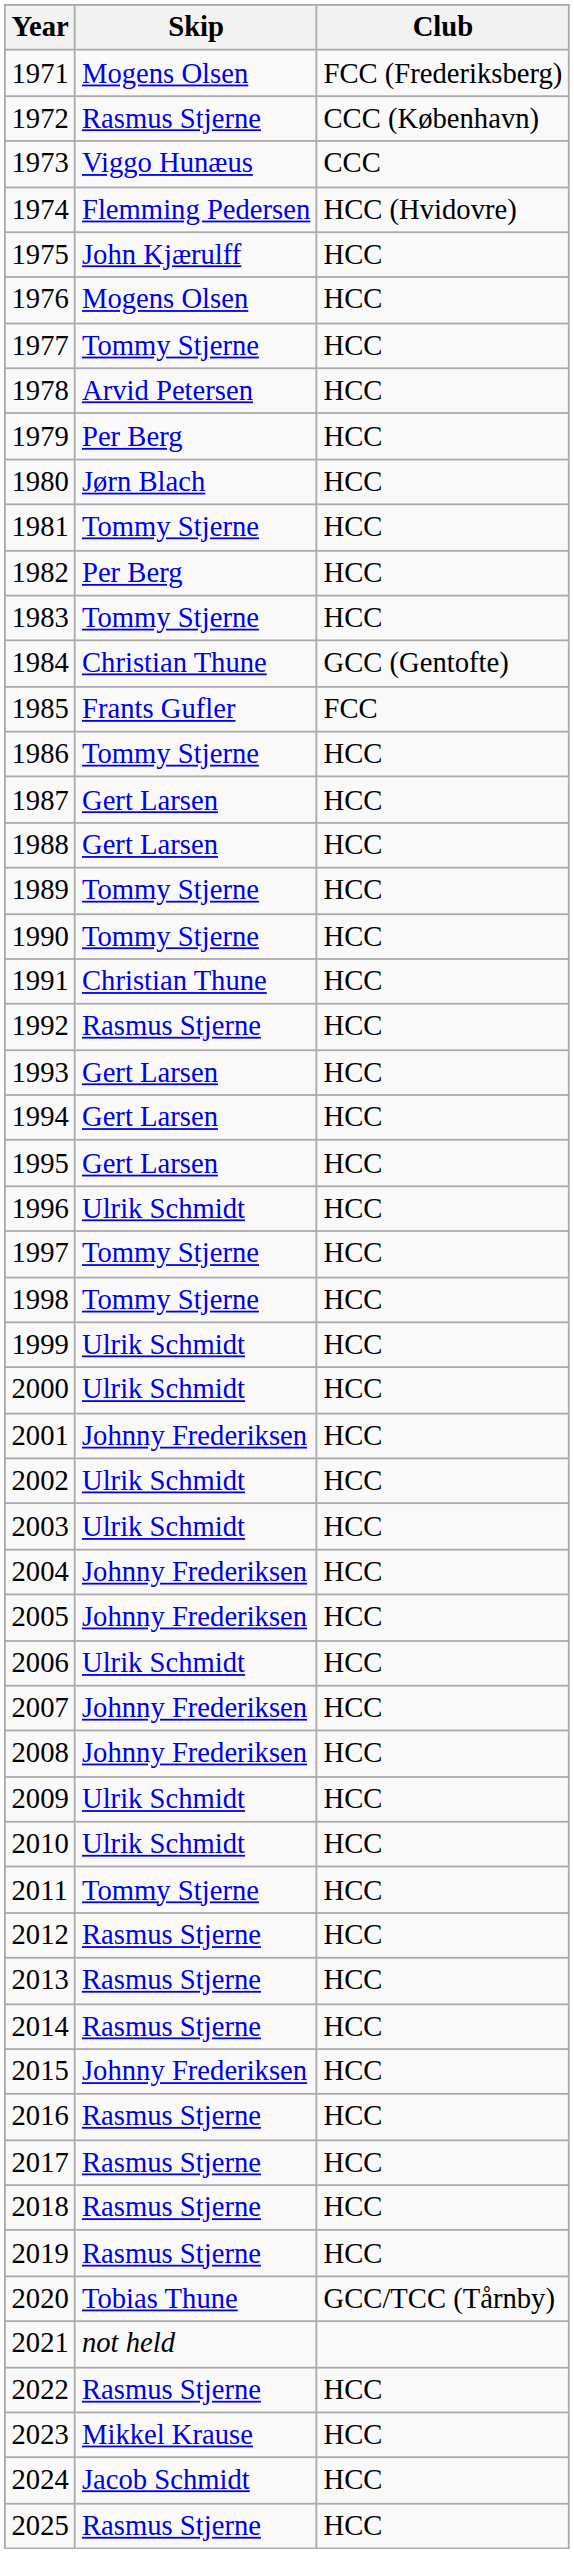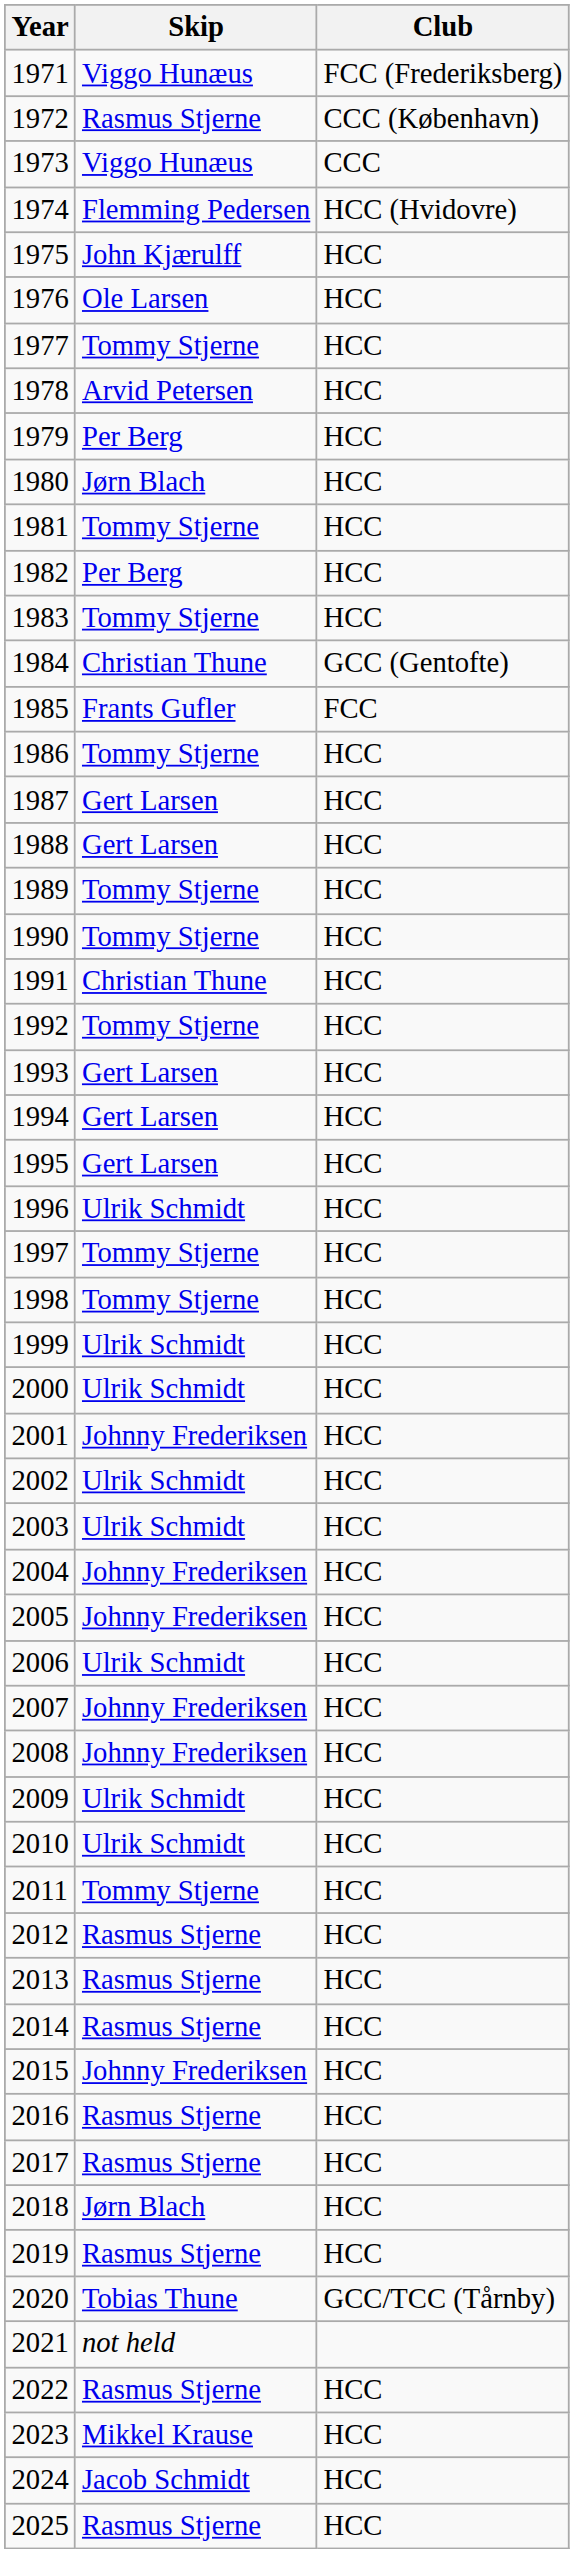1971 | Skip: Mogens Olsen -> Viggo Hunæus
1976 | Skip: Mogens Olsen -> Ole Larsen
1992 | Skip: Rasmus Stjerne -> Tommy Stjerne
2018 | Skip: Rasmus Stjerne -> Jørn Blach
